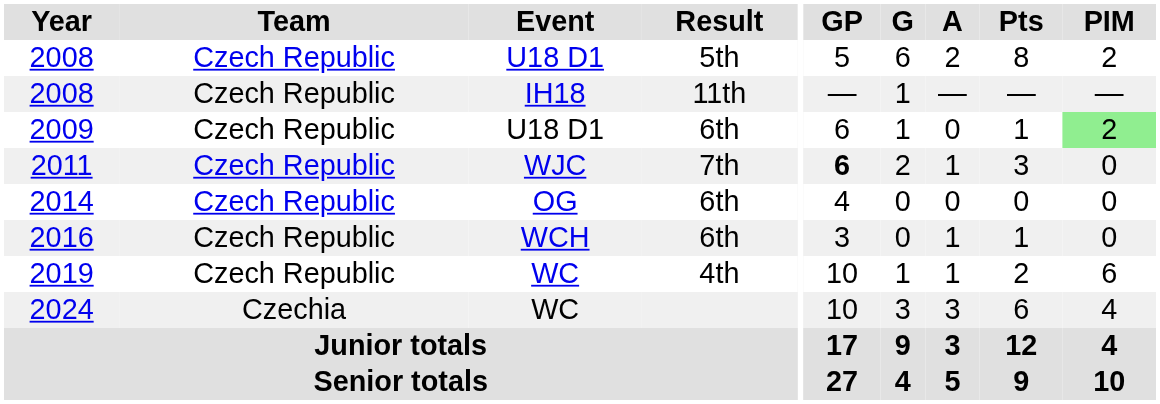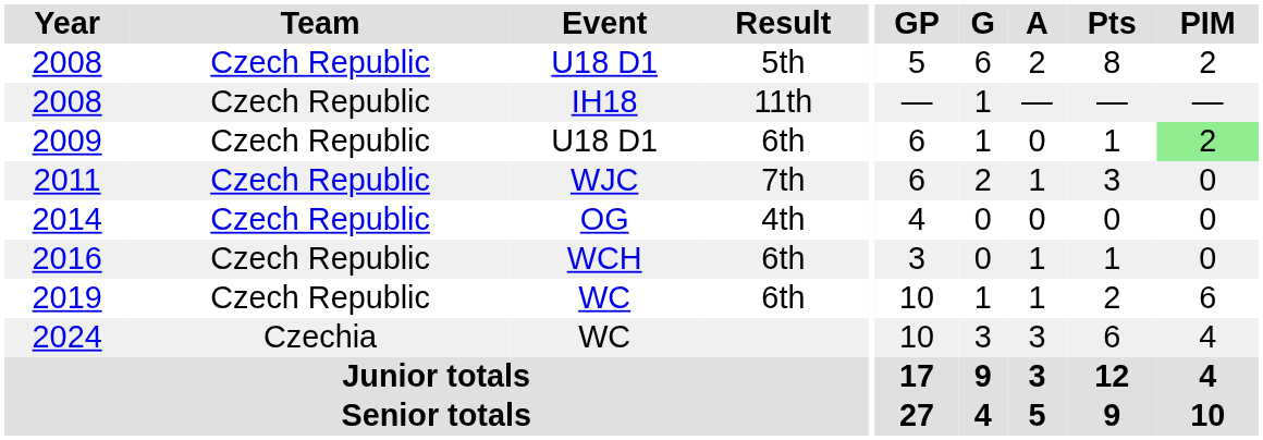2011 | GP: bold -> normal
2014 | Result: 6th -> 4th
2019 | Result: 4th -> 6th
